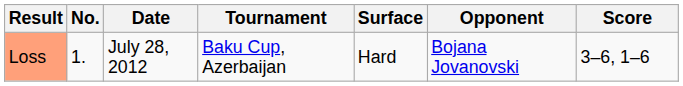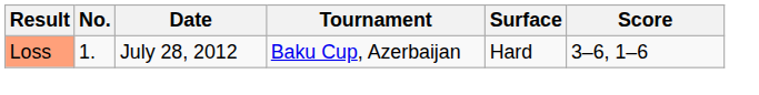- column: Opponent | Bojana Jovanovski
